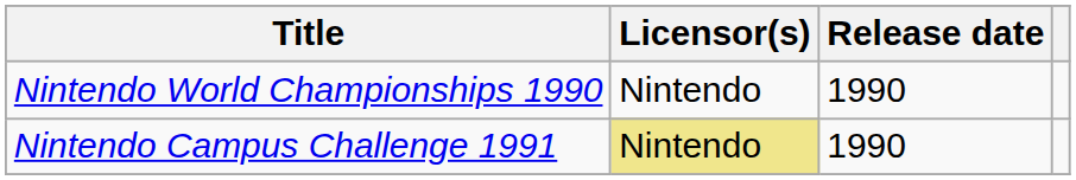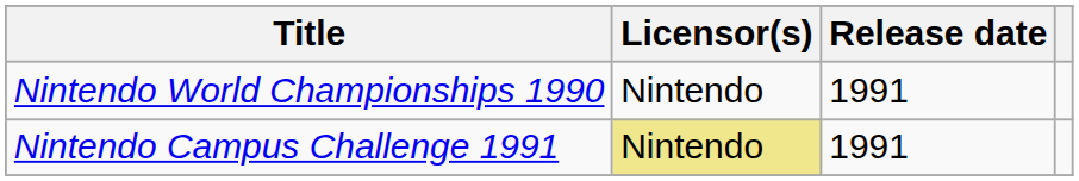Nintendo World Championships 1990 | Release date: 1990 -> 1991
Nintendo Campus Challenge 1991 | Release date: 1990 -> 1991
